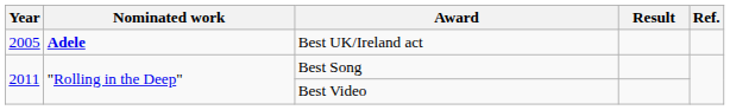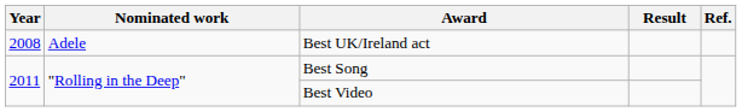Best UK/Ireland act | Year: 2005 -> 2008
Best UK/Ireland act | Nominated work: bold -> normal
